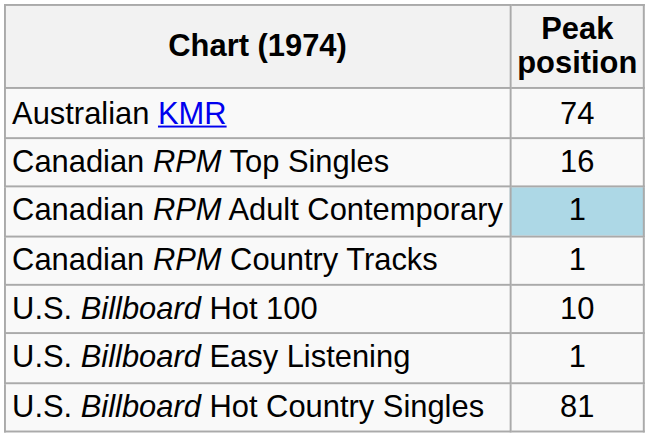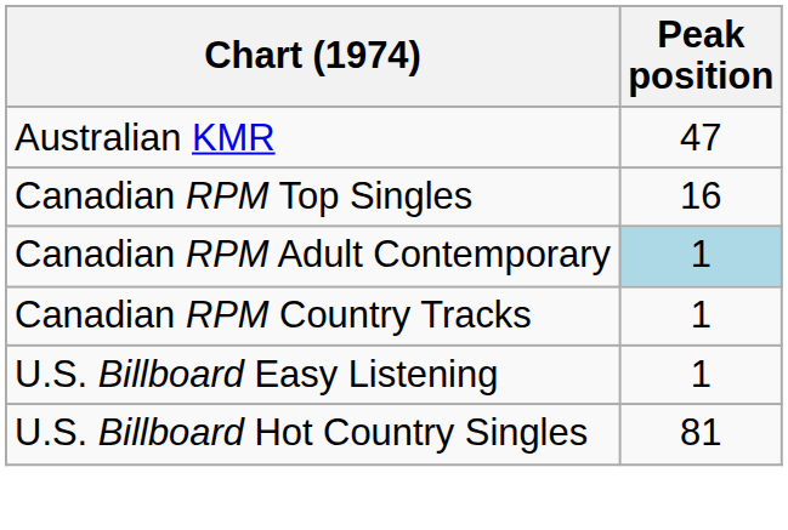Australian KMR | Peak position: 74 -> 47
- row: U.S. Billboard Hot 100 | 10
